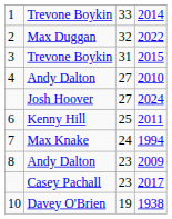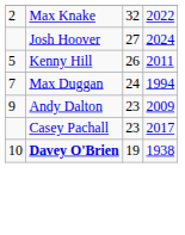- row: 1 | Trevone Boykin | 33 | 2014
2022 | column 2: Max Duggan -> Max Knake
- row: 3 | Trevone Boykin | 31 | 2015
- row: 4 | Andy Dalton | 27 | 2010
2011 | column 1: 6 -> 5
2011 | column 3: 25 -> 26
1994 | column 2: Max Knake -> Max Duggan
2009 | column 1: 8 -> 9
1938 | column 2: normal -> bold
